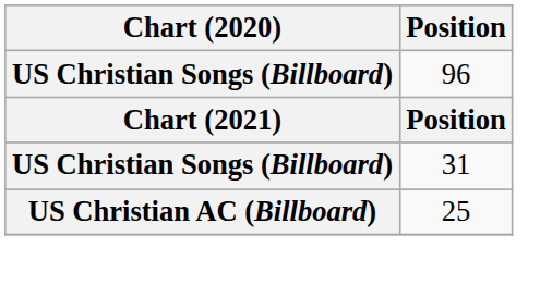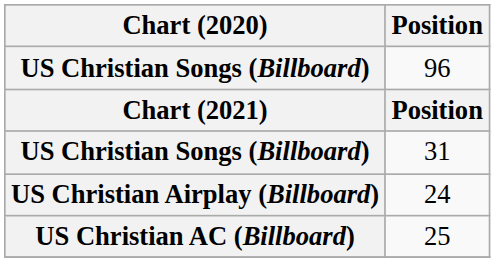+ row: US Christian Airplay (Billboard) | 24
